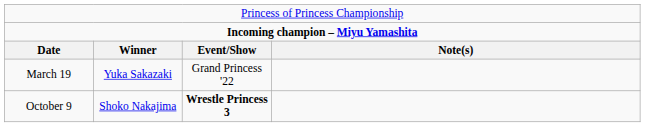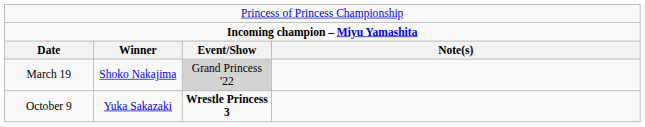March 19 | column 2: Yuka Sakazaki -> Shoko Nakajima
March 19 | column 3: no background -> lightgrey background
October 9 | column 2: Shoko Nakajima -> Yuka Sakazaki
